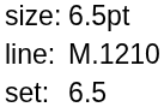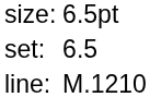rows swapped: set: <-> line:
